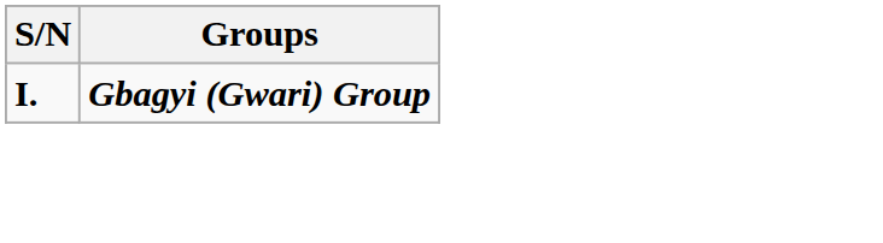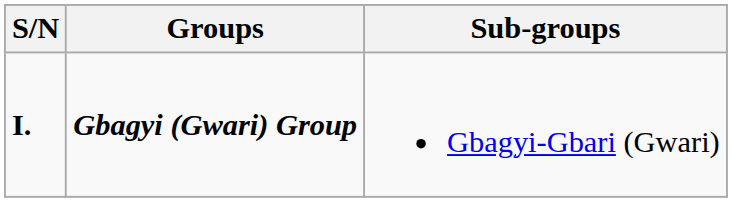+ column: Sub-groups | Gbagyi-Gbari (Gwari)
